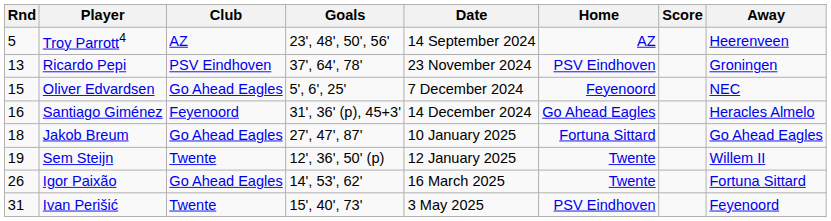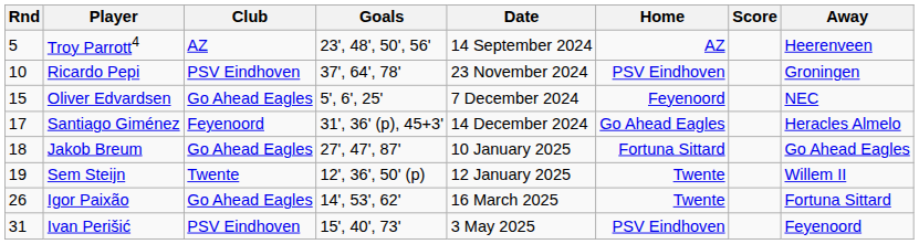Ricardo Pepi | Rnd: 13 -> 10
Santiago Giménez | Rnd: 16 -> 17
Ivan Perišić | Club: Twente -> PSV Eindhoven
